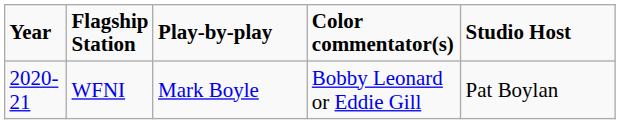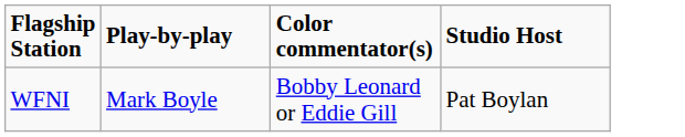- column: Year | 2020-21
